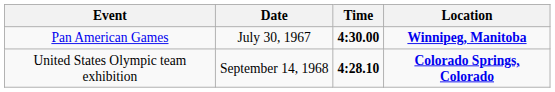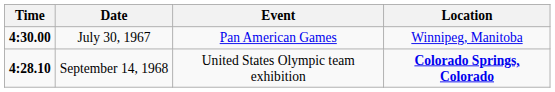columns swapped: Time <-> Event
July 30, 1967 | Location: bold -> normal
